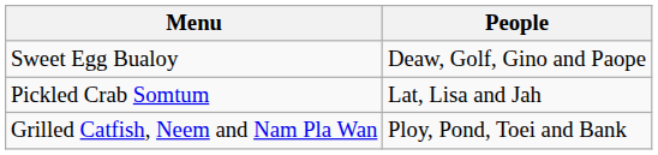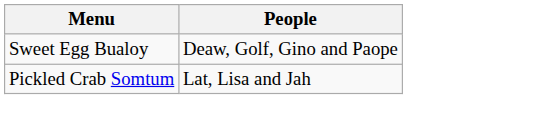- row: Grilled Catfish, Neem and Nam Pla Wan | Ploy, Pond, Toei and Bank
